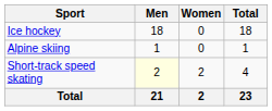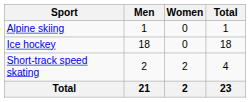rows swapped: Alpine skiing <-> Ice hockey
Short-track speed skating | Men: lightyellow background -> no background
